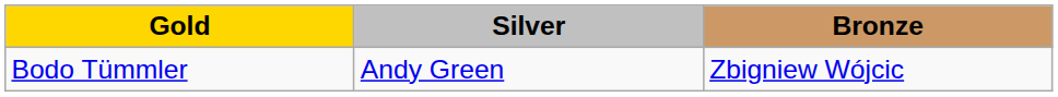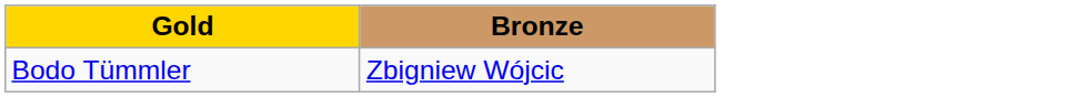- column: Silver | Andy Green
